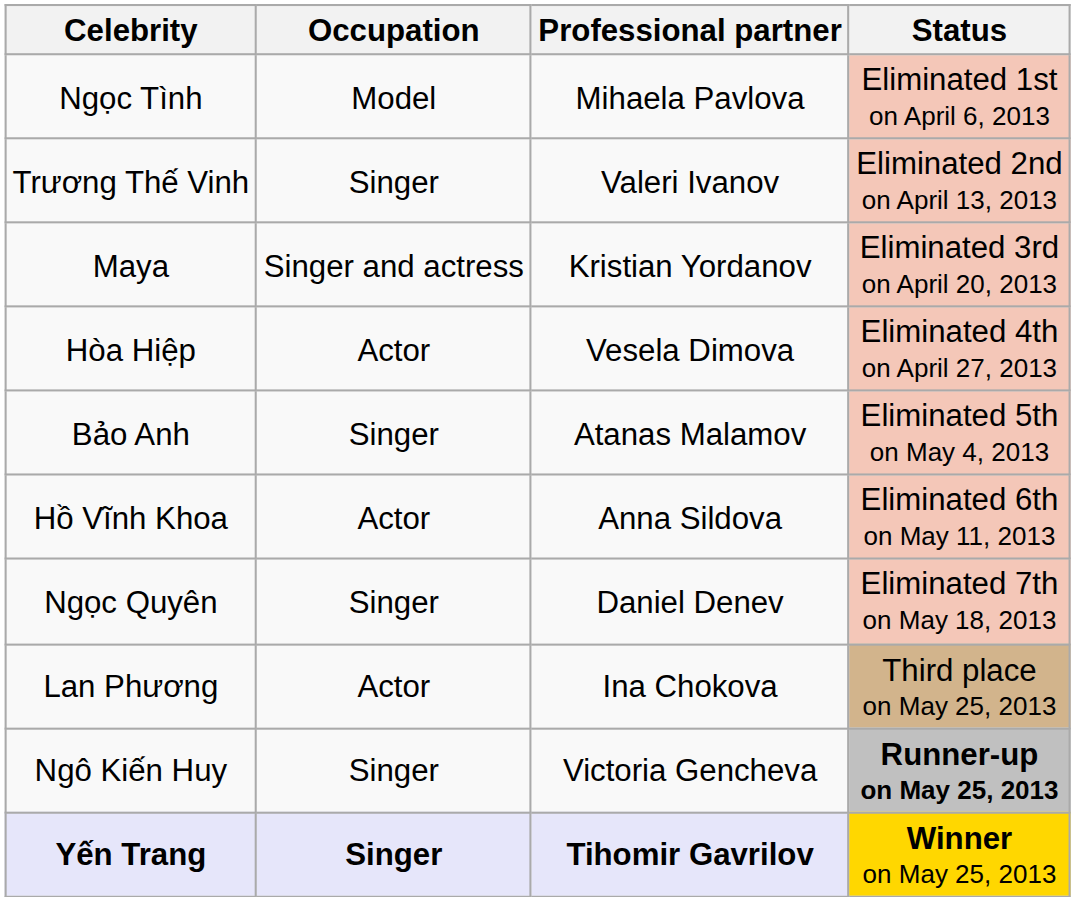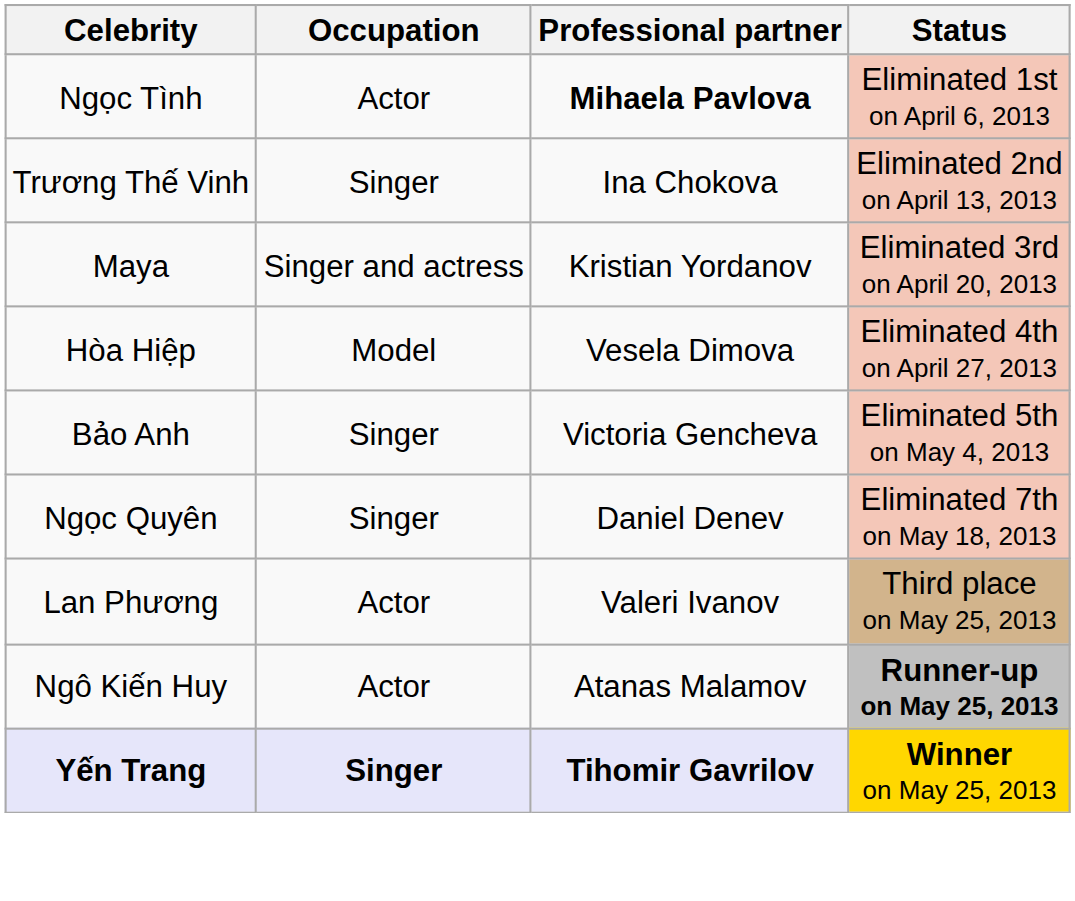Ngọc Tình | Occupation: Model -> Actor
Ngọc Tình | Professional partner: normal -> bold
Trương Thế Vinh | Professional partner: Valeri Ivanov -> Ina Chokova
Hòa Hiệp | Occupation: Actor -> Model
Bảo Anh | Professional partner: Atanas Malamov -> Victoria Gencheva
- row: Hồ Vĩnh Khoa | Actor | Anna Sildova | Eliminated 6th on May 11, 2013
Lan Phương | Professional partner: Ina Chokova -> Valeri Ivanov
Ngô Kiến Huy | Occupation: Singer -> Actor
Ngô Kiến Huy | Professional partner: Victoria Gencheva -> Atanas Malamov
